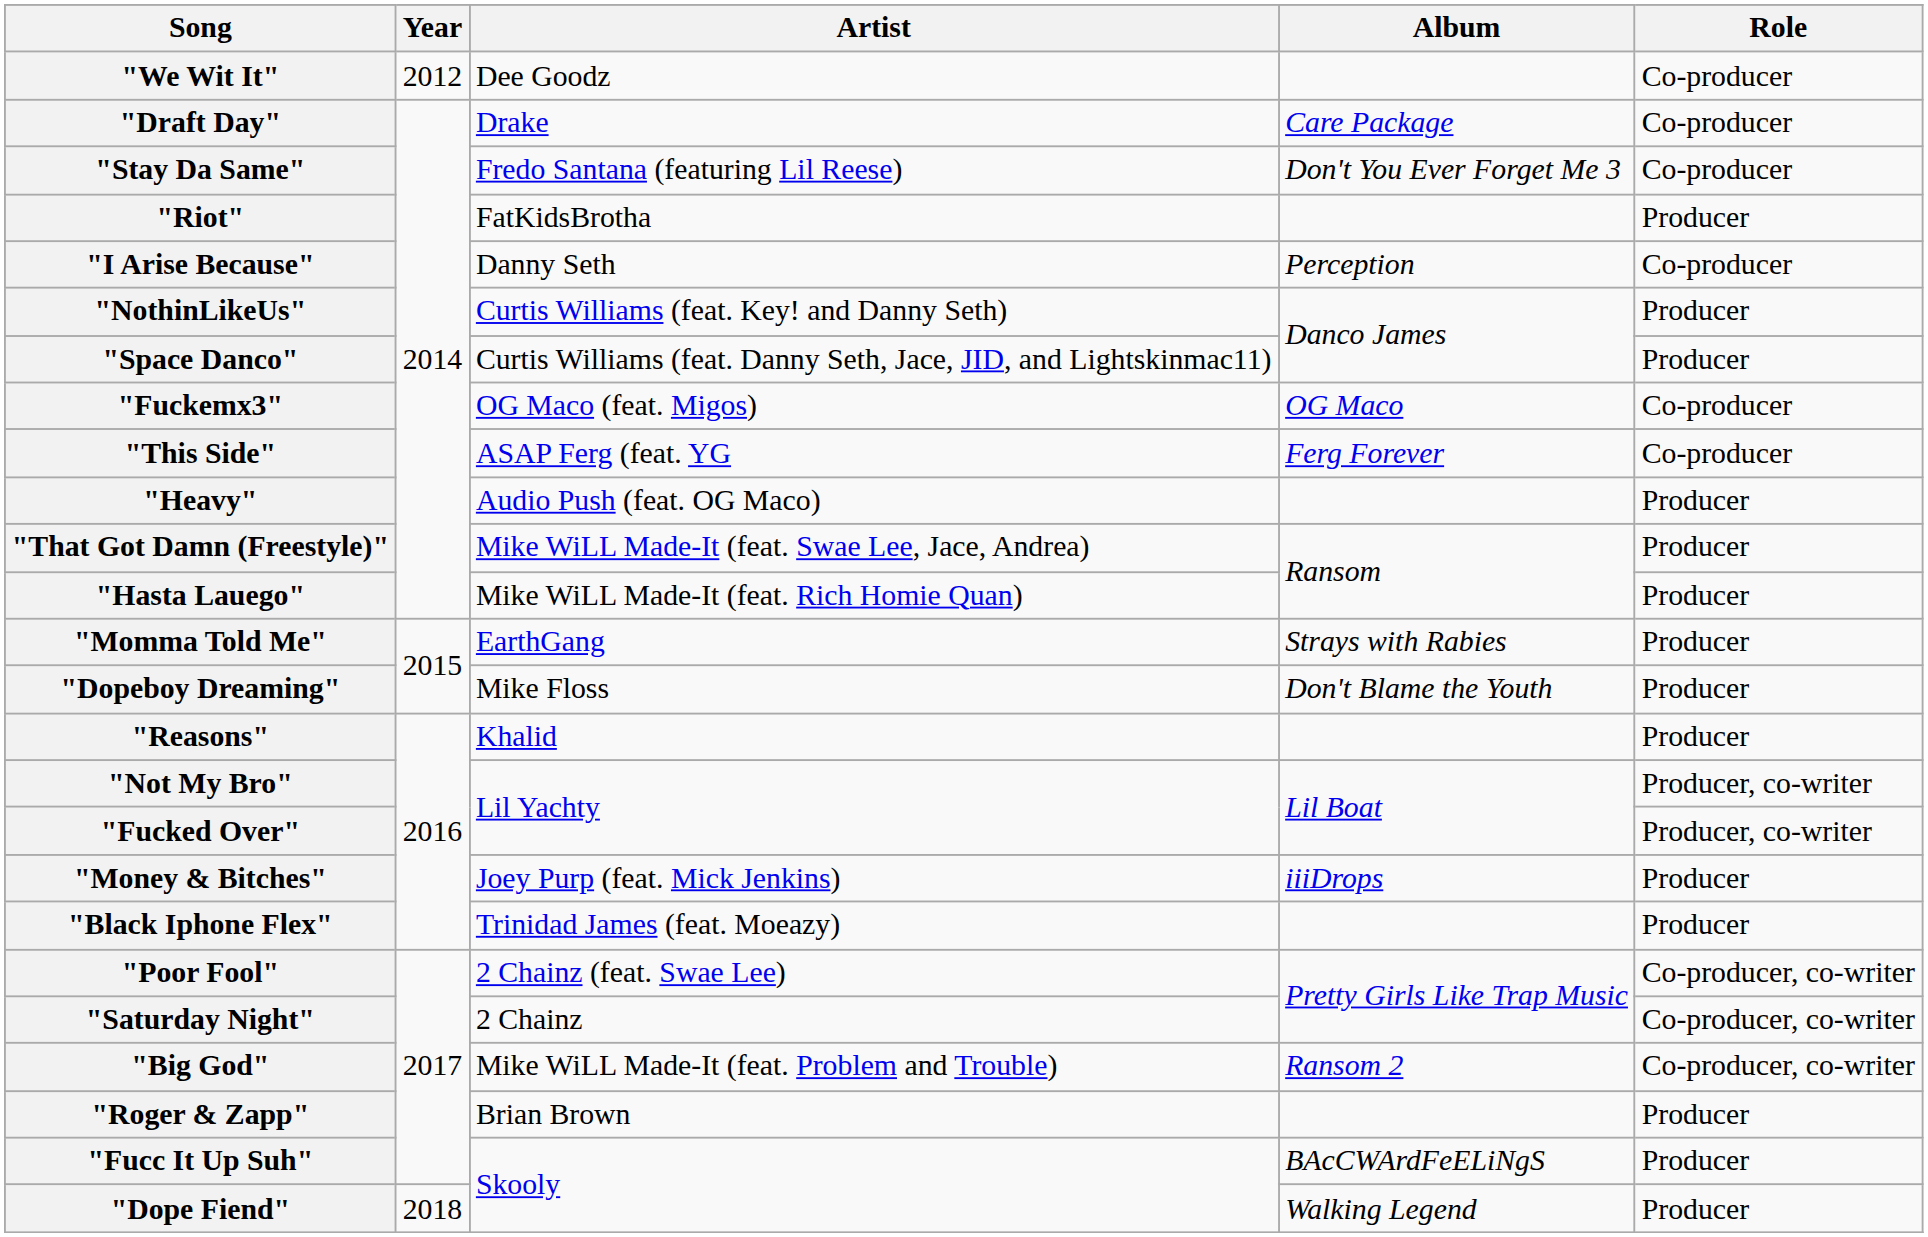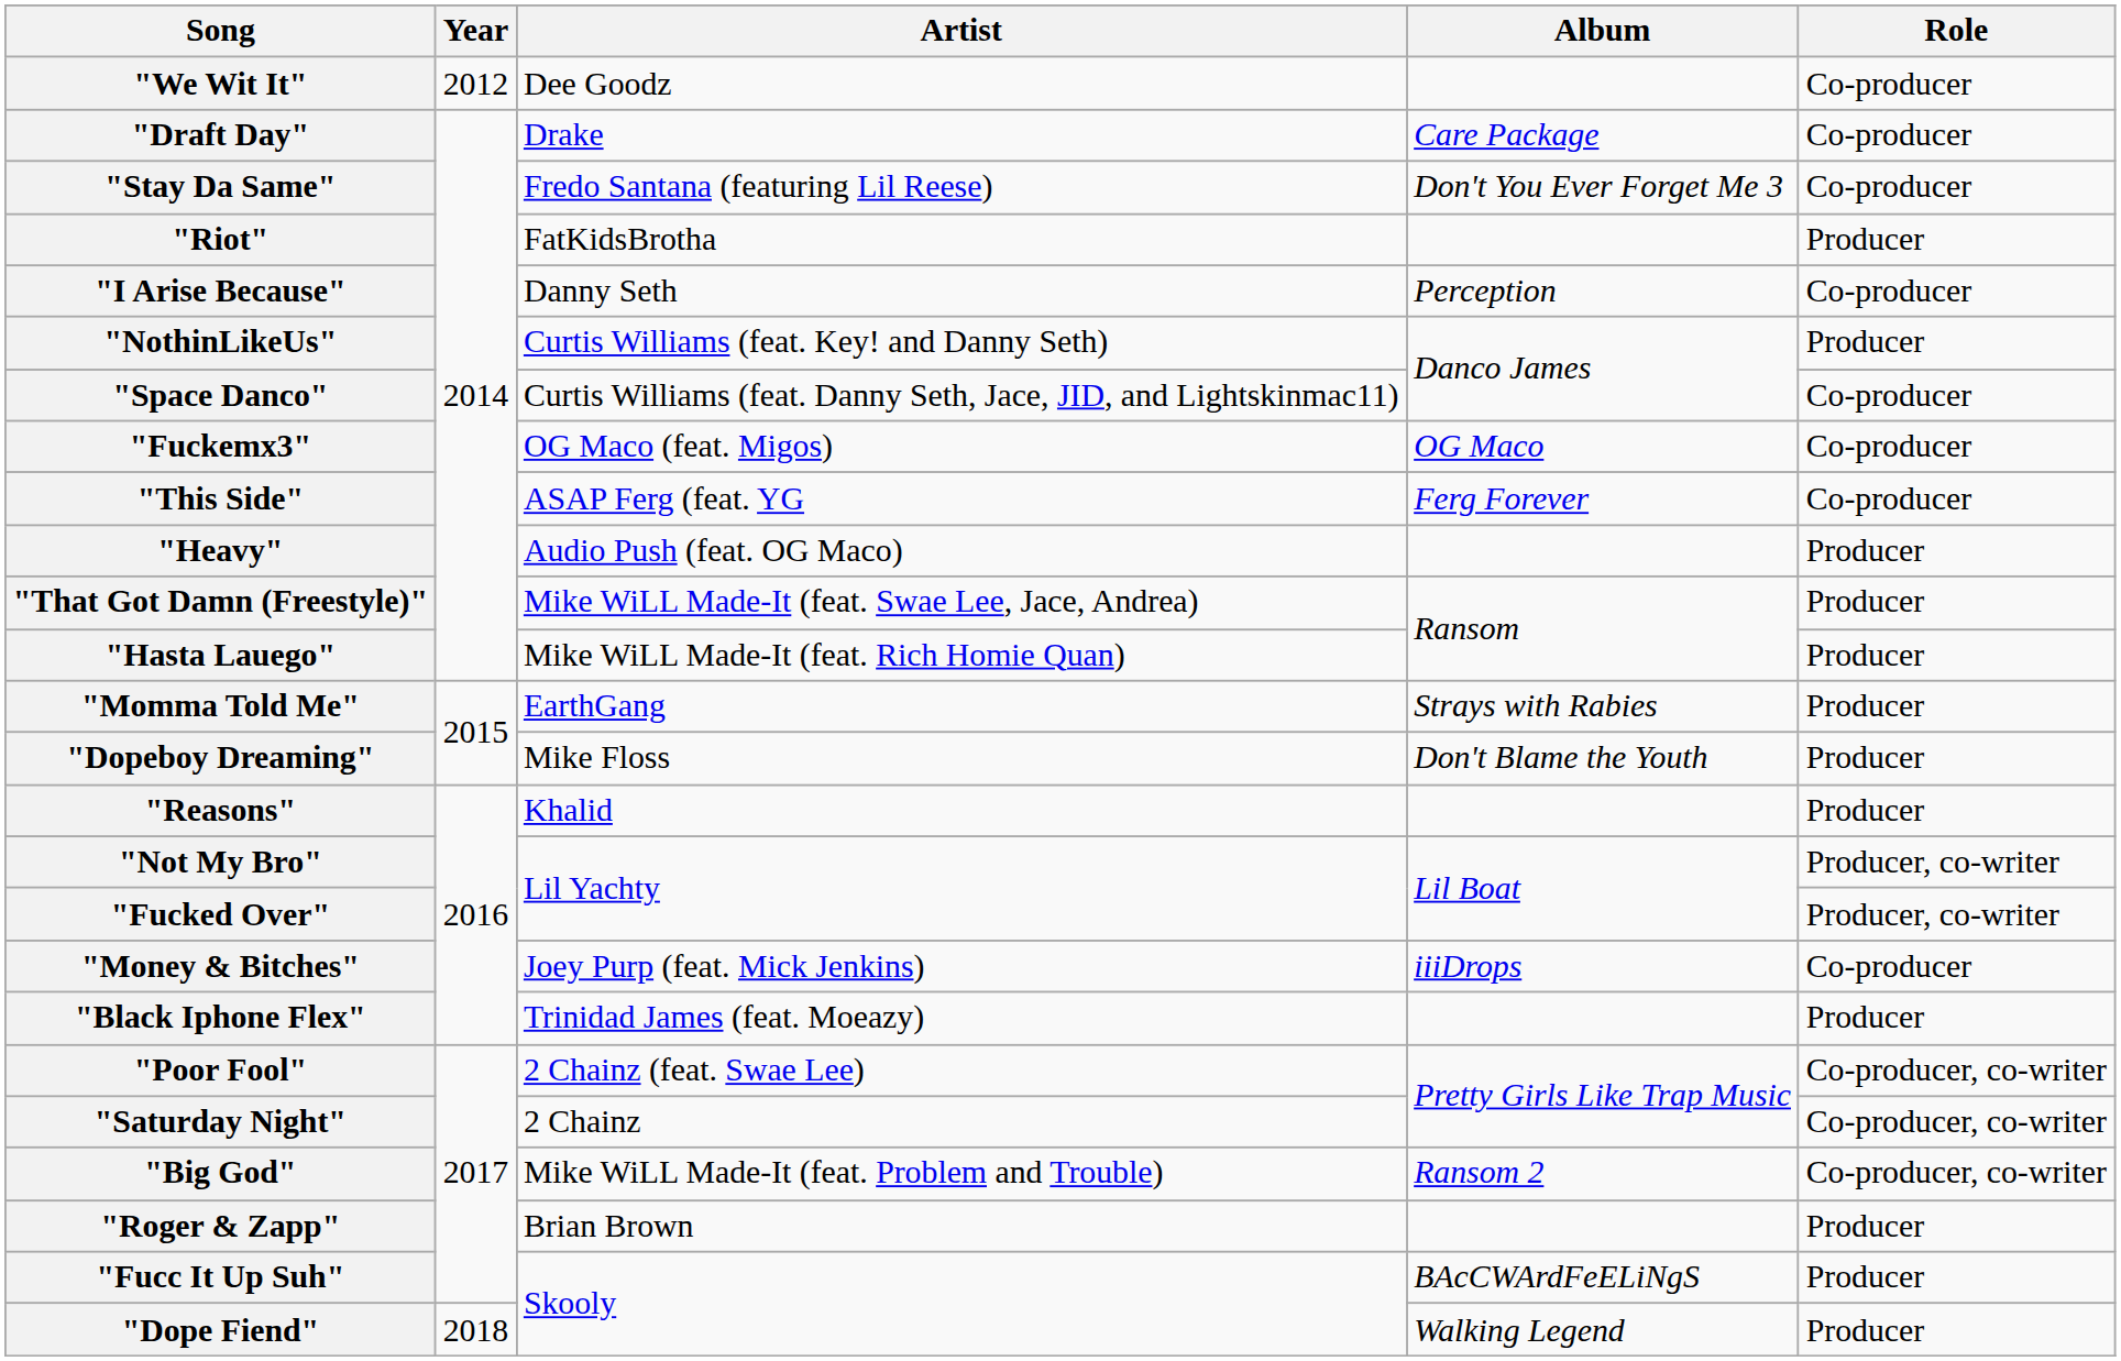"Space Danco" | Role: Producer -> Co-producer
"Money & Bitches" | Role: Producer -> Co-producer
